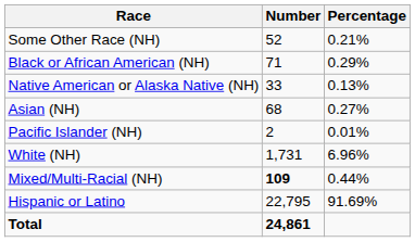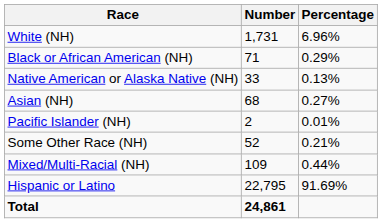rows swapped: White (NH) <-> Some Other Race (NH)
Mixed/Multi-Racial (NH) | Number: bold -> normal
